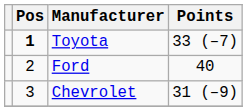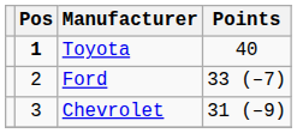Toyota | Points: 33 (–7) -> 40
Ford | Points: 40 -> 33 (–7)
